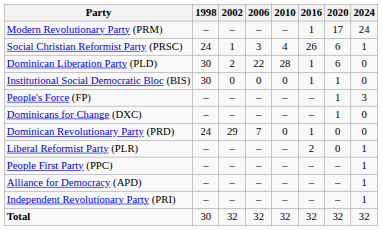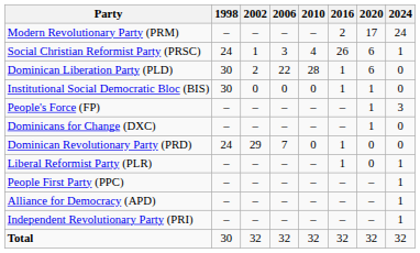Modern Revolutionary Party (PRM) | 2016: 1 -> 2
Liberal Reformist Party (PLR) | 2016: 2 -> 1
